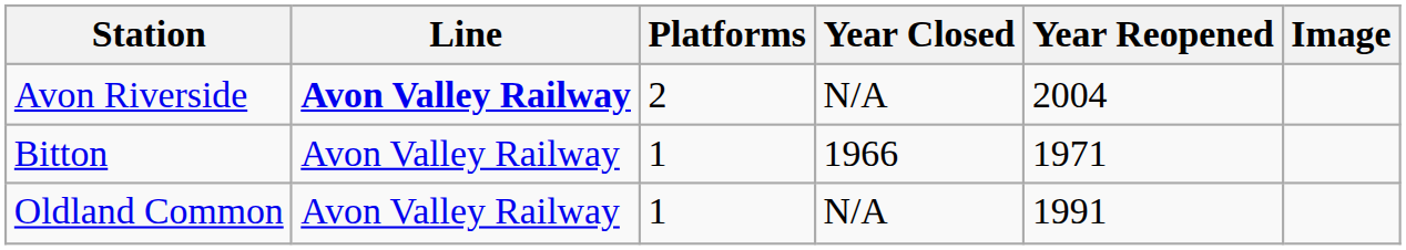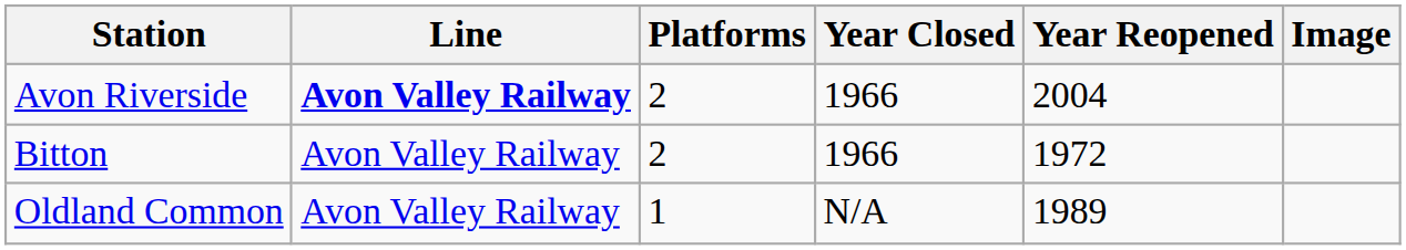Avon Riverside | Year Closed: N/A -> 1966
Bitton | Platforms: 1 -> 2
Bitton | Year Reopened: 1971 -> 1972
Oldland Common | Year Reopened: 1991 -> 1989
